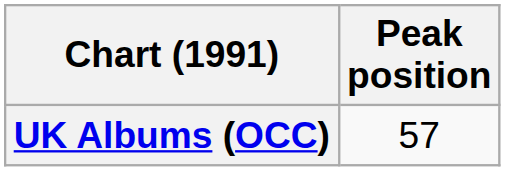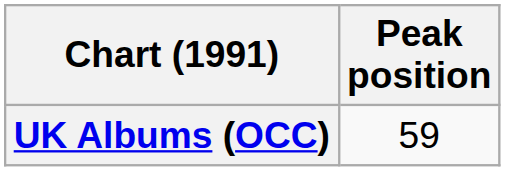UK Albums (OCC) | Peak position: 57 -> 59
